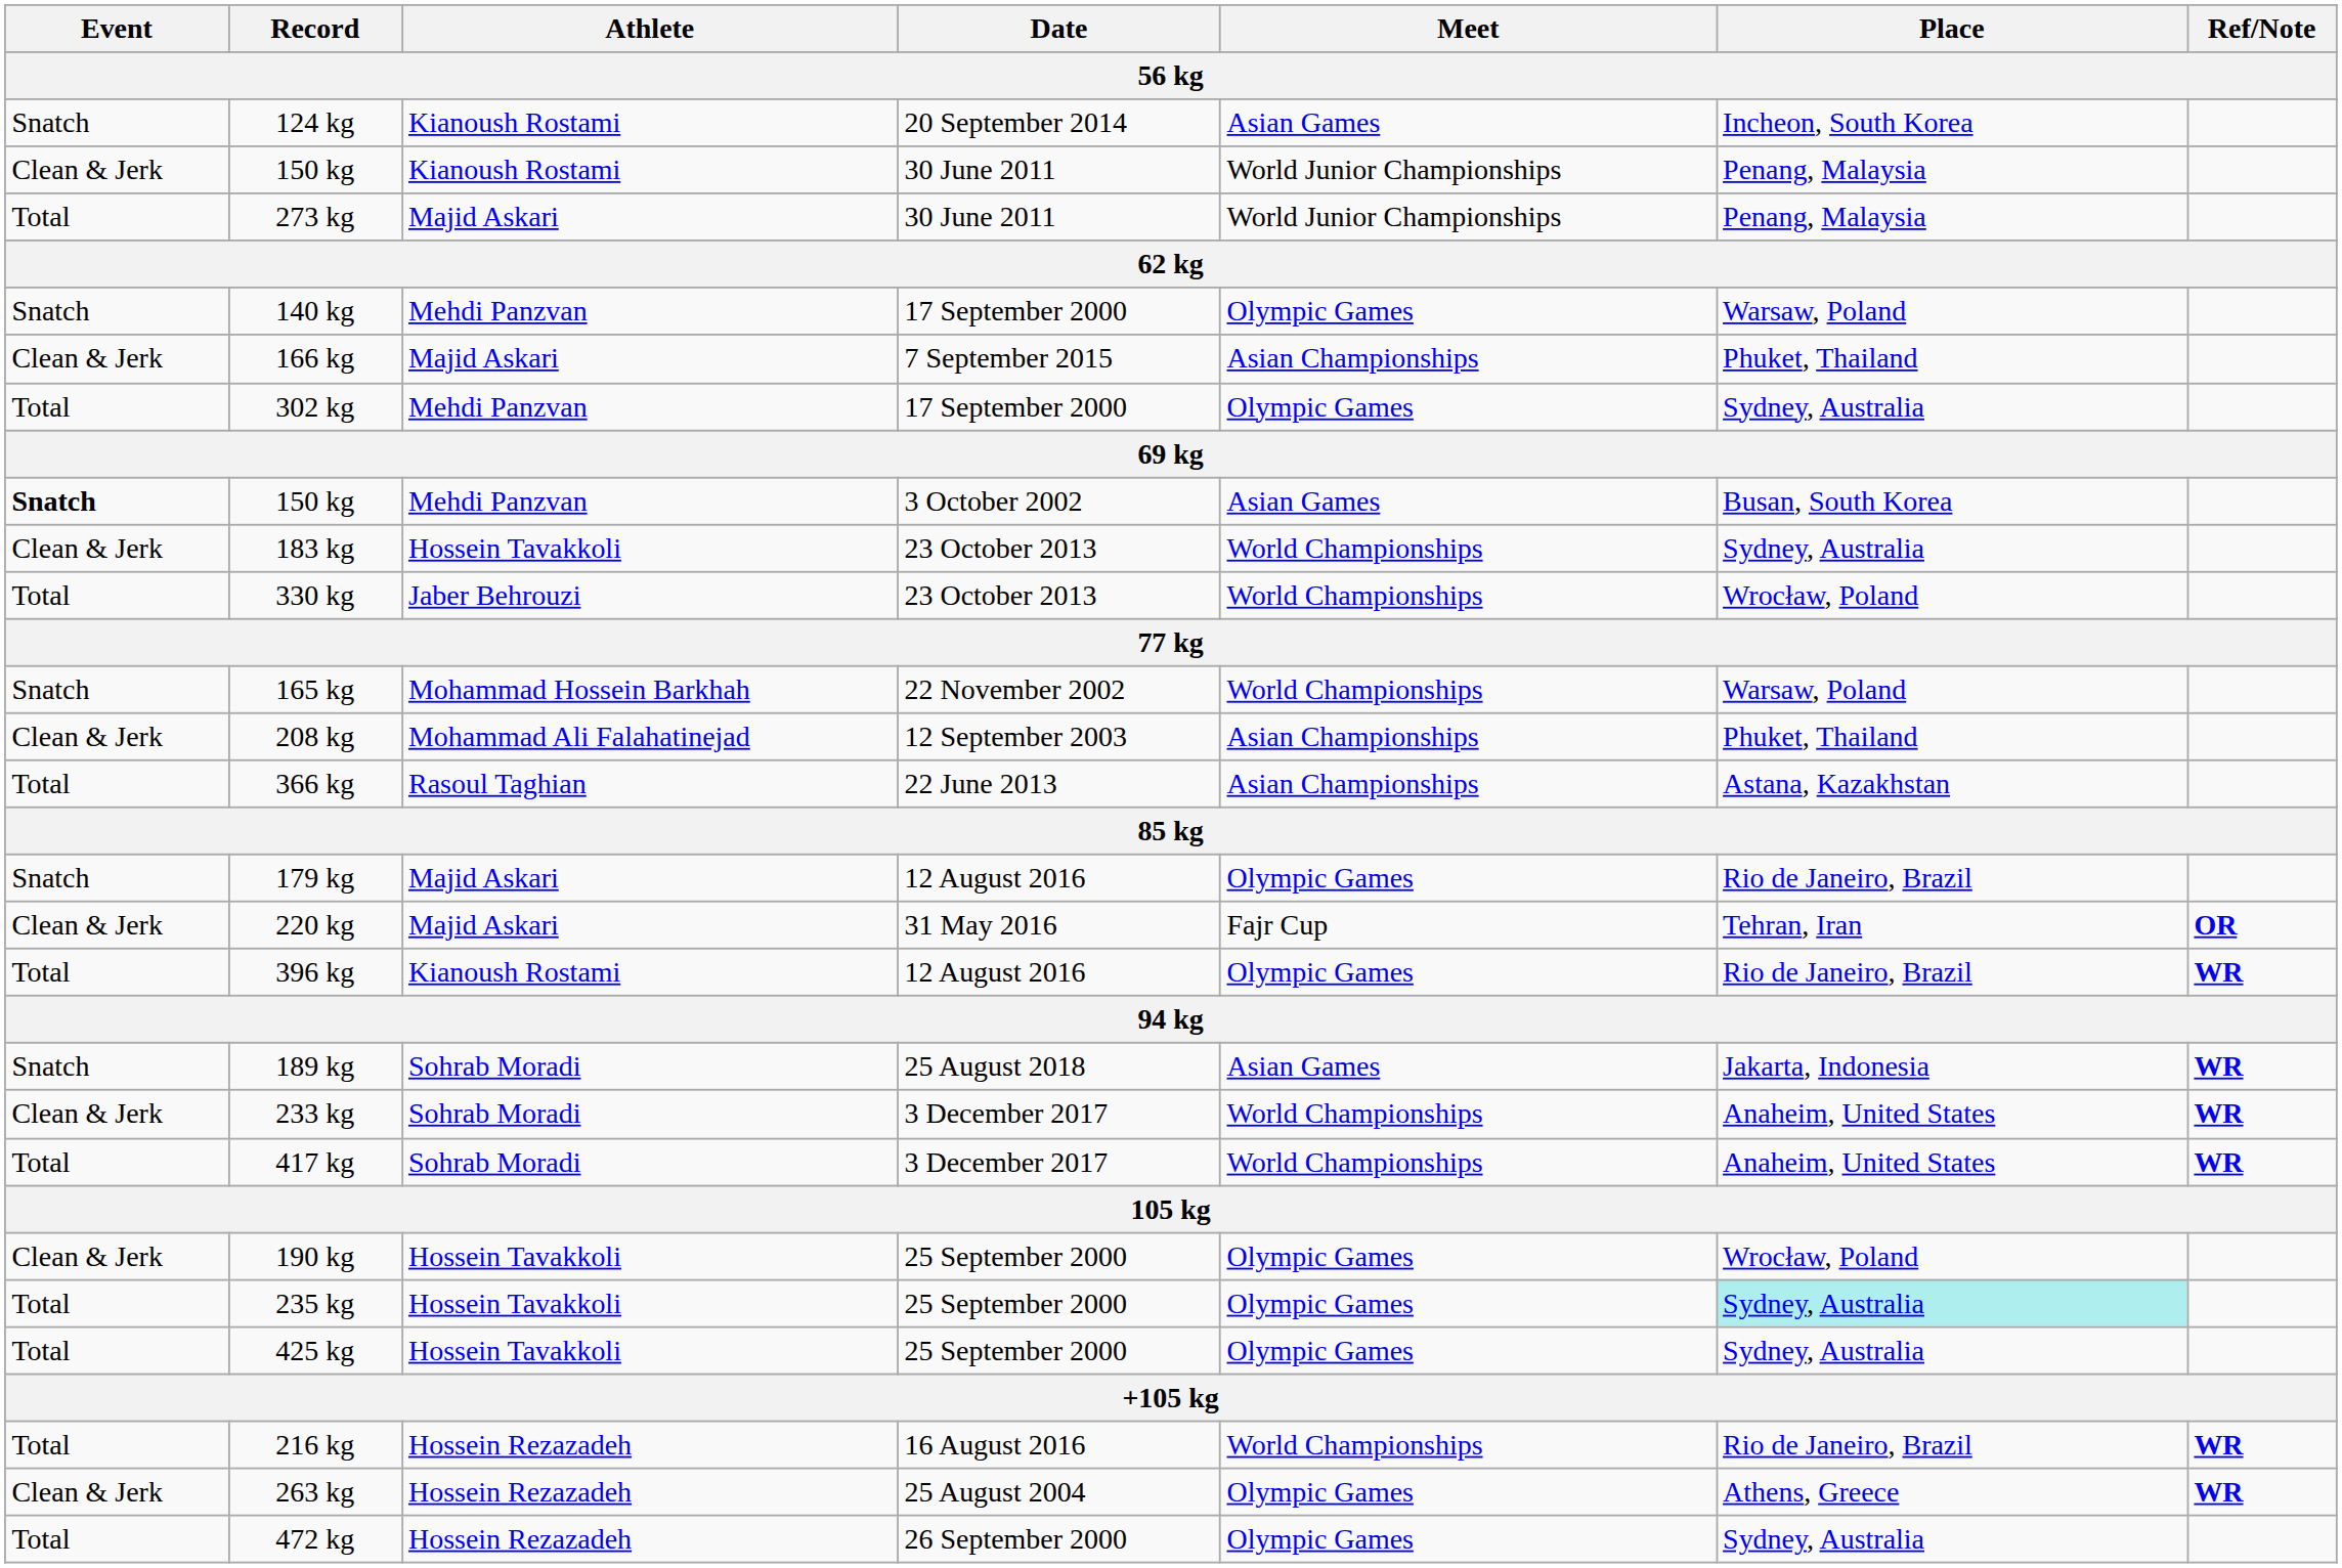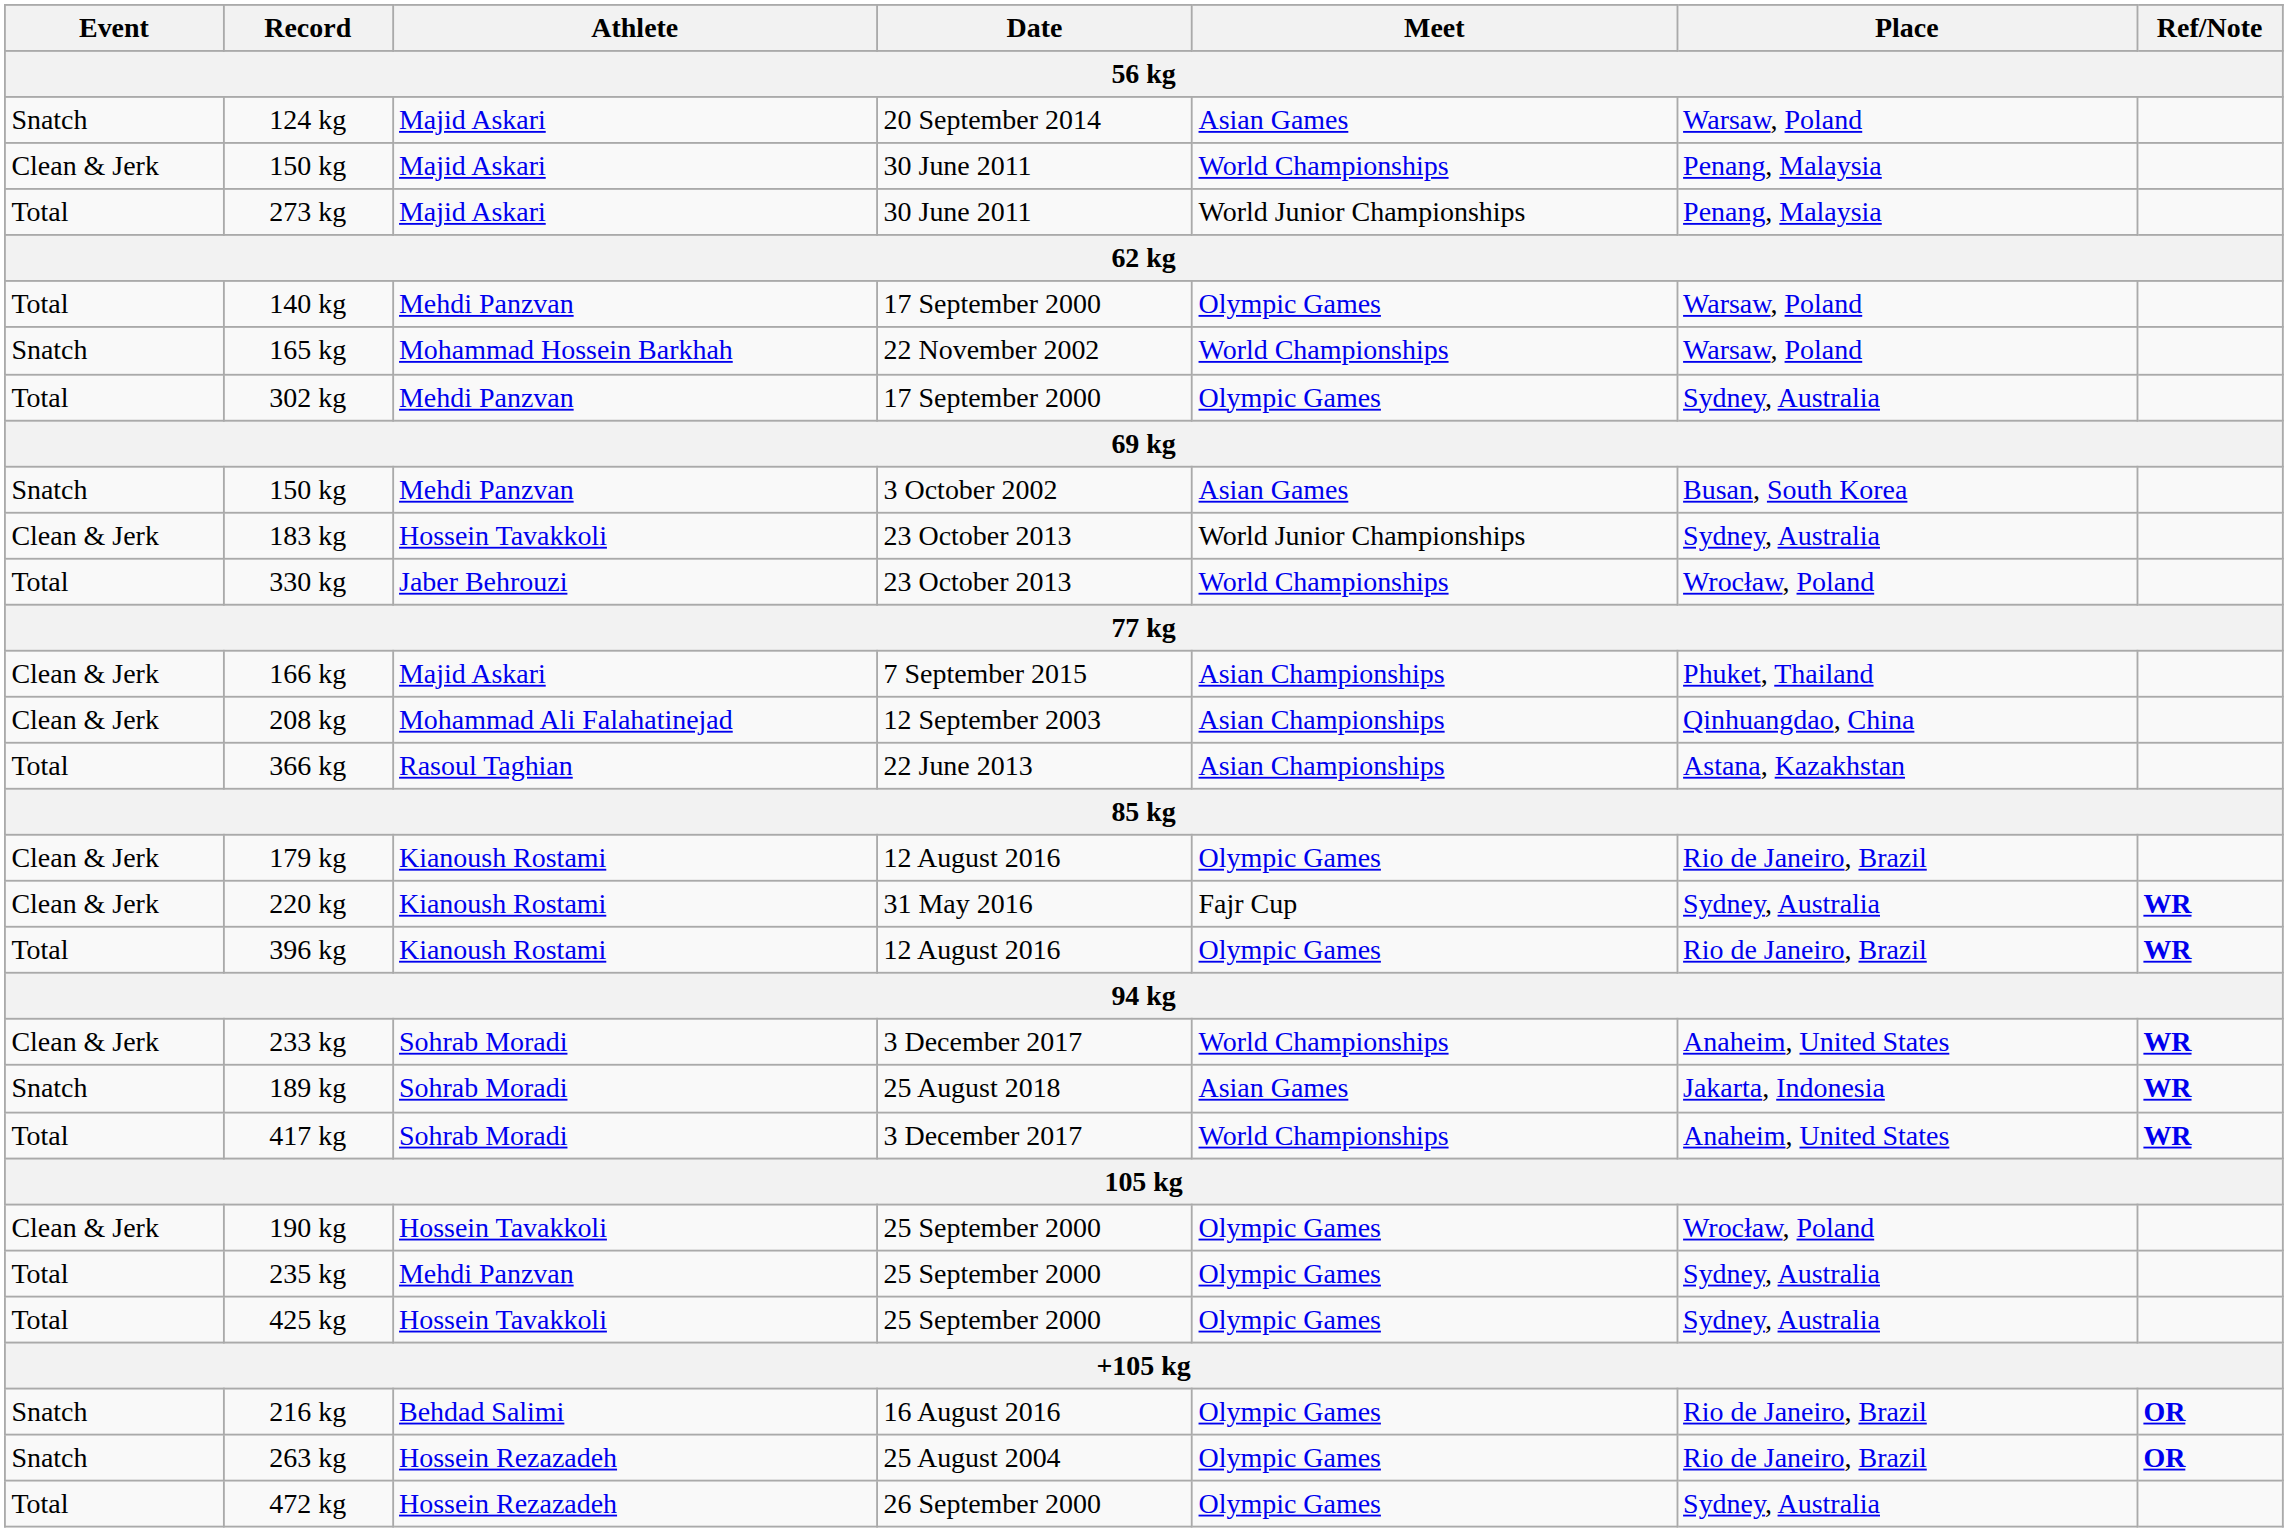124 kg | Athlete: Kianoush Rostami -> Majid Askari
124 kg | Place: Incheon, South Korea -> Warsaw, Poland
150 kg / 30 June 2011 | Athlete: Kianoush Rostami -> Majid Askari
150 kg / 30 June 2011 | Meet: World Junior Championships -> World Championships
140 kg | Event: Snatch -> Total
rows swapped: 166 kg <-> 165 kg
150 kg / 3 October 2002 | Event: bold -> normal
183 kg | Meet: World Championships -> World Junior Championships
208 kg | Place: Phuket, Thailand -> Qinhuangdao, China
179 kg | Event: Snatch -> Clean & Jerk
179 kg | Athlete: Majid Askari -> Kianoush Rostami
220 kg | Athlete: Majid Askari -> Kianoush Rostami
220 kg | Place: Tehran, Iran -> Sydney, Australia
220 kg | Ref/Note: OR -> WR
rows swapped: 189 kg <-> 233 kg
235 kg | Athlete: Hossein Tavakkoli -> Mehdi Panzvan
235 kg | Place: paleturquoise background -> no background
216 kg | Event: Total -> Snatch
216 kg | Athlete: Hossein Rezazadeh -> Behdad Salimi
216 kg | Meet: World Championships -> Olympic Games
216 kg | Ref/Note: WR -> OR
263 kg | Event: Clean & Jerk -> Snatch
263 kg | Place: Athens, Greece -> Rio de Janeiro, Brazil
263 kg | Ref/Note: WR -> OR
